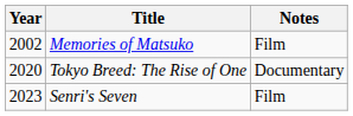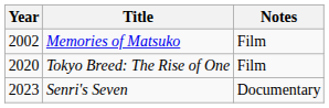Tokyo Breed: The Rise of One | Notes: Documentary -> Film
Senri's Seven | Notes: Film -> Documentary
